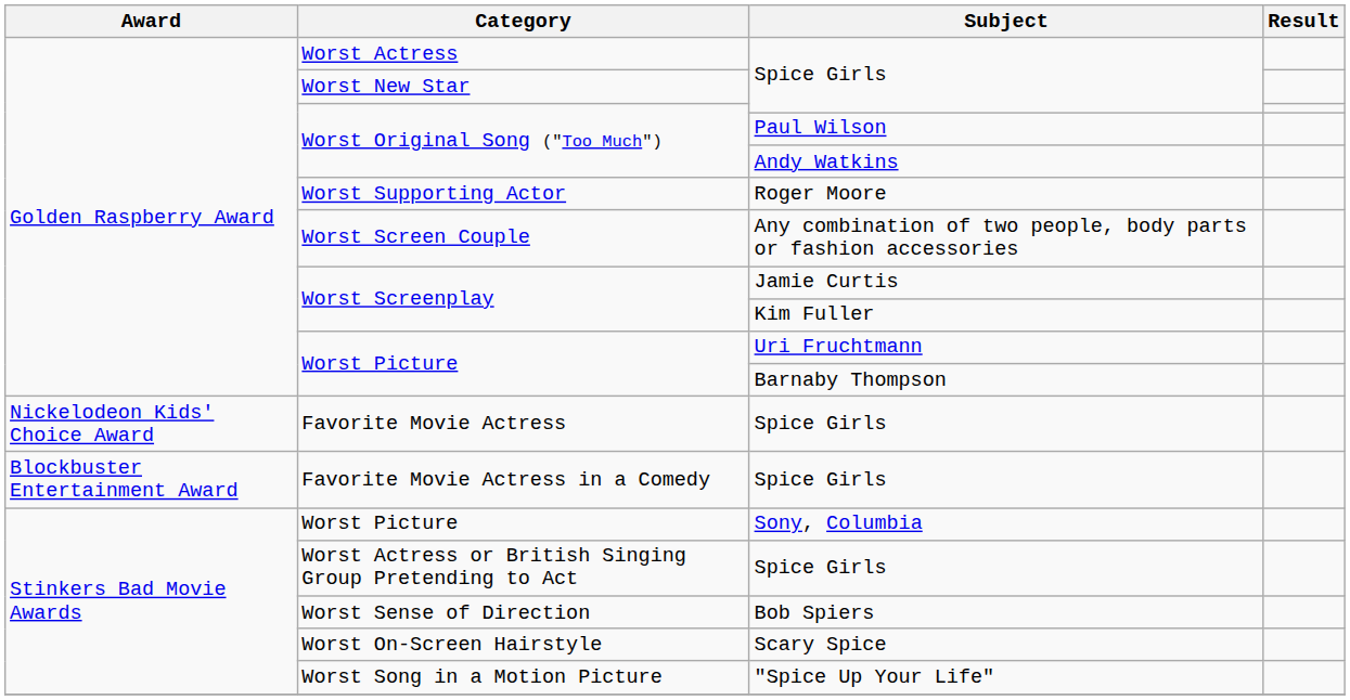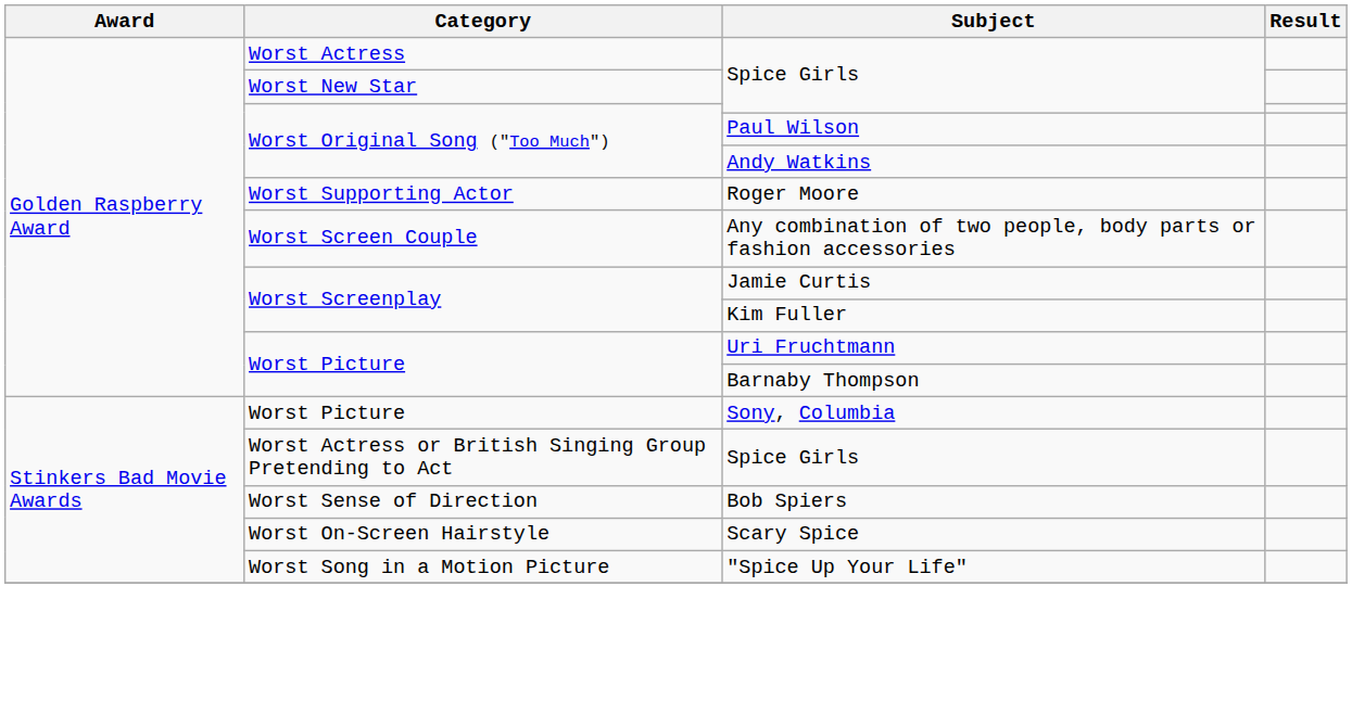- row: Nickelodeon Kids' Choice Award | Favorite Movie Actress | Spice Girls
- row: Blockbuster Entertainment Award | Favorite Movie Actress in a Comedy | Spice Girls
